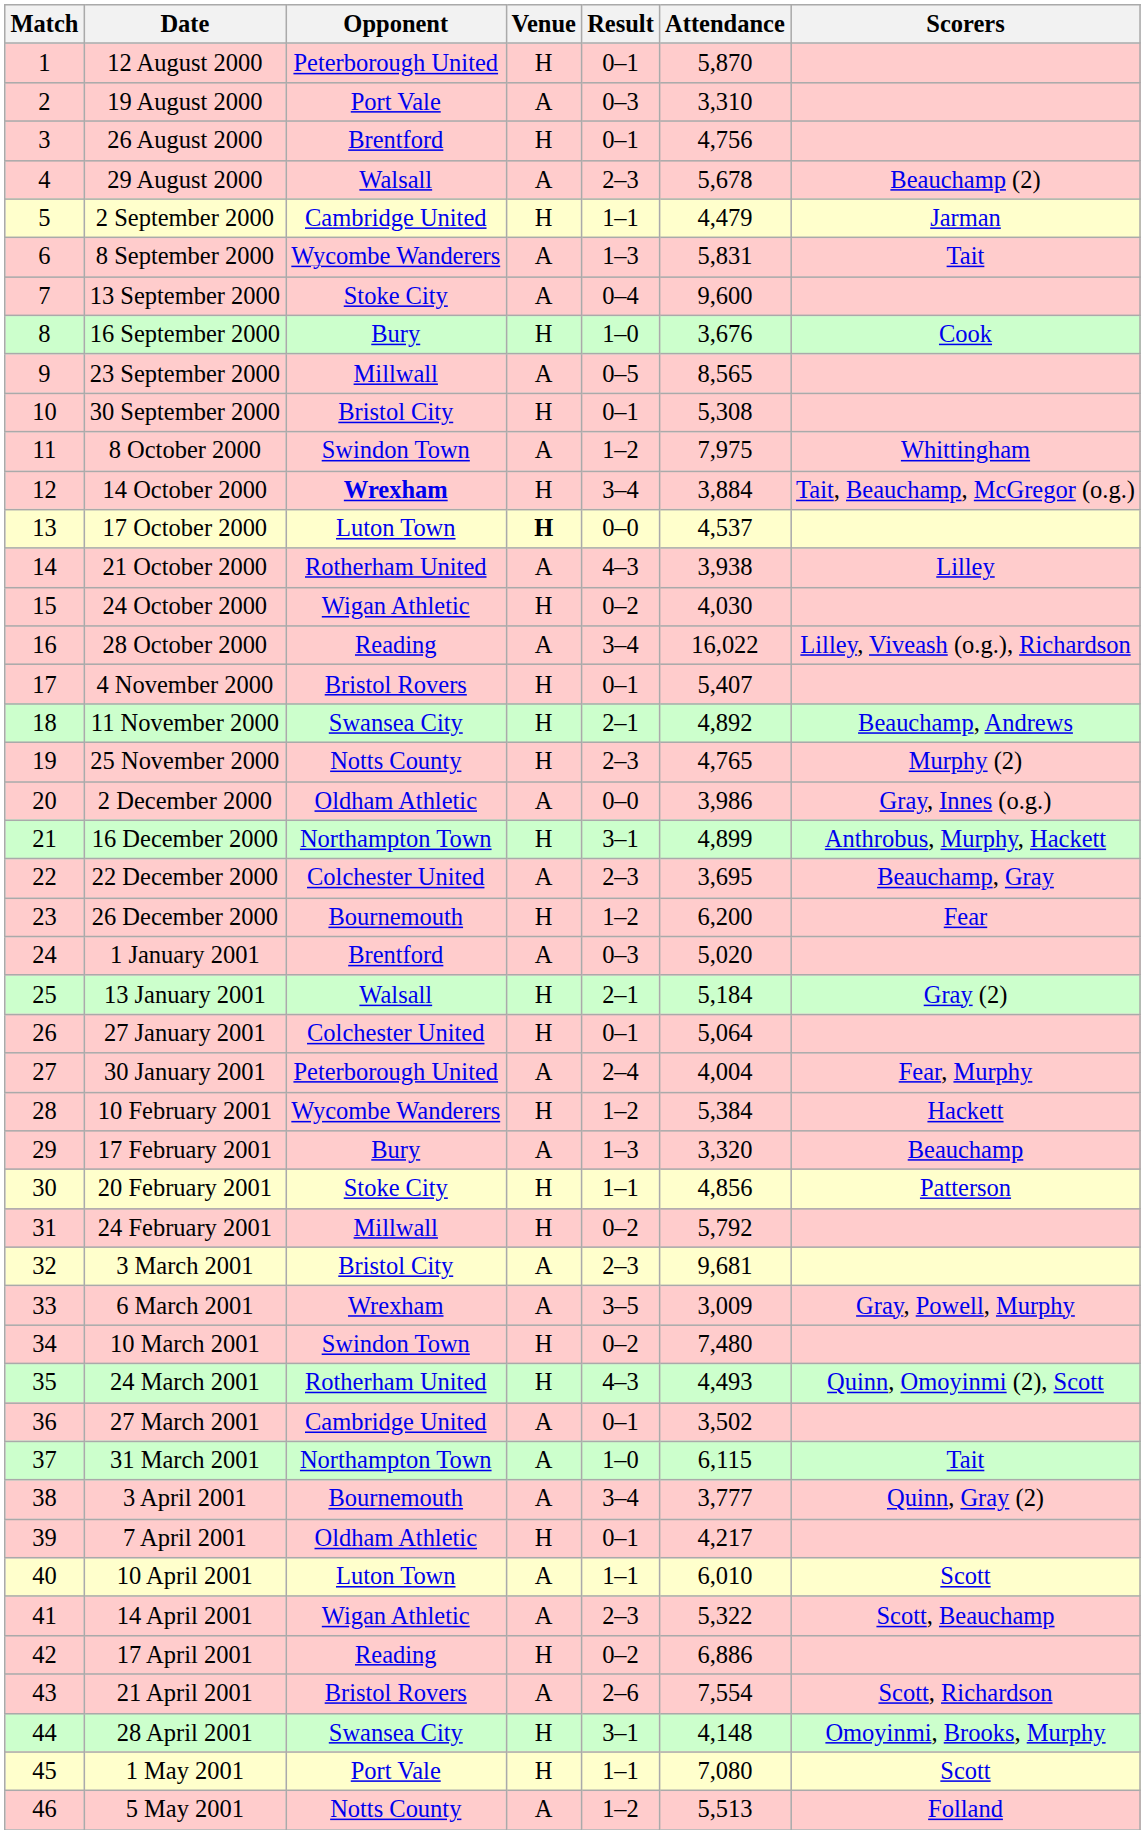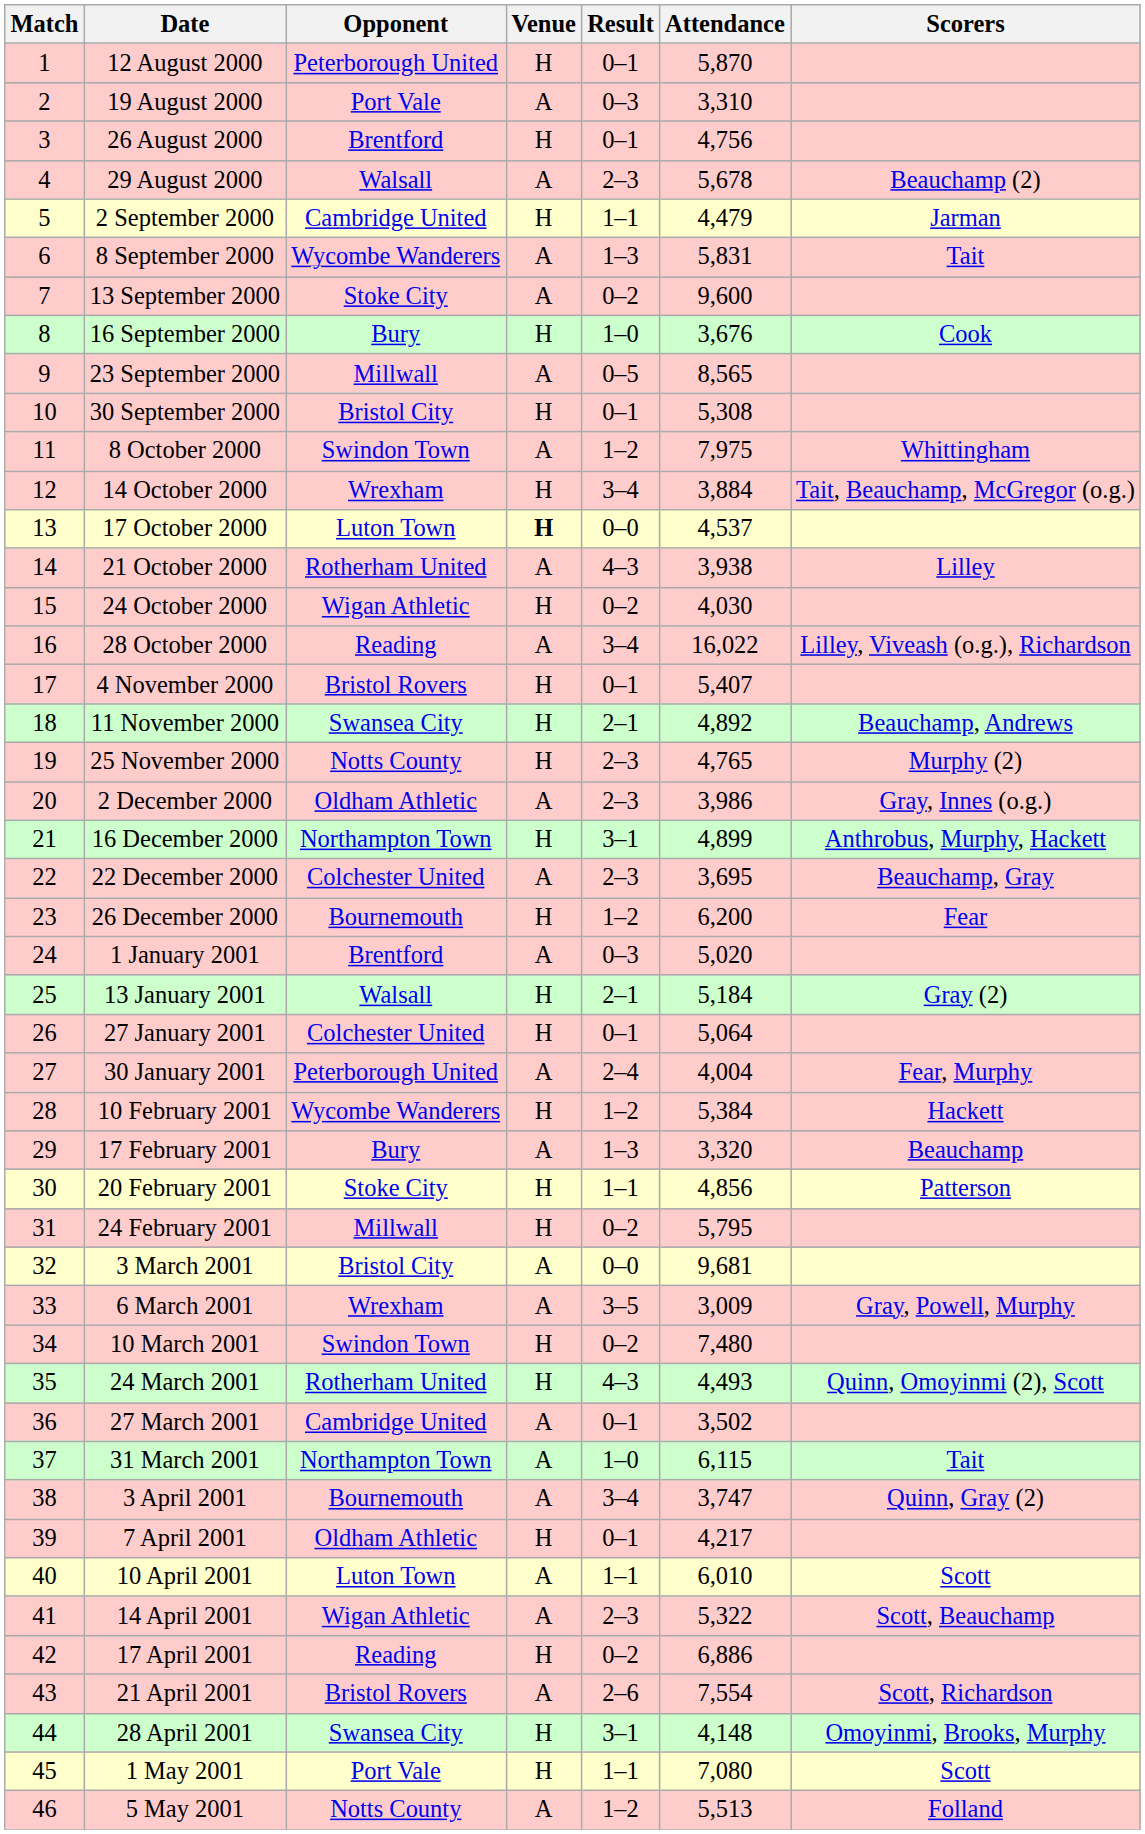13 September 2000 | Result: 0–4 -> 0–2
14 October 2000 | Opponent: bold -> normal
2 December 2000 | Result: 0–0 -> 2–3
24 February 2001 | Attendance: 5,792 -> 5,795
3 March 2001 | Result: 2–3 -> 0–0
3 April 2001 | Attendance: 3,777 -> 3,747
